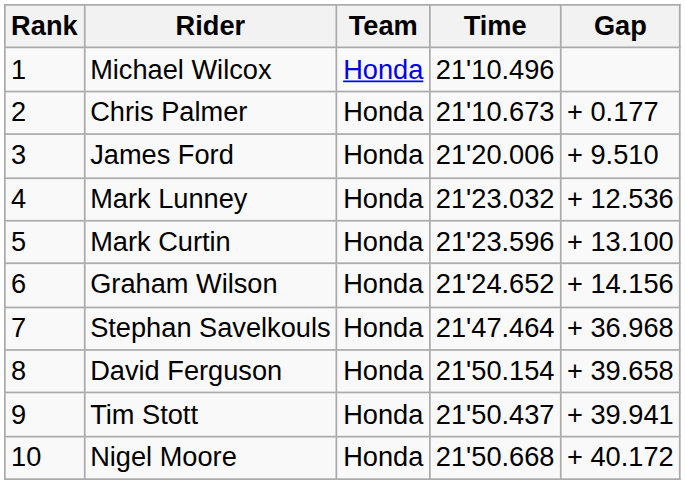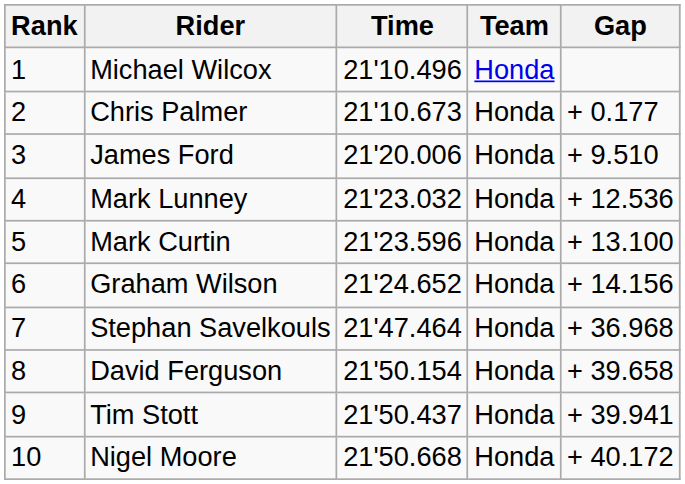columns swapped: Team <-> Time
